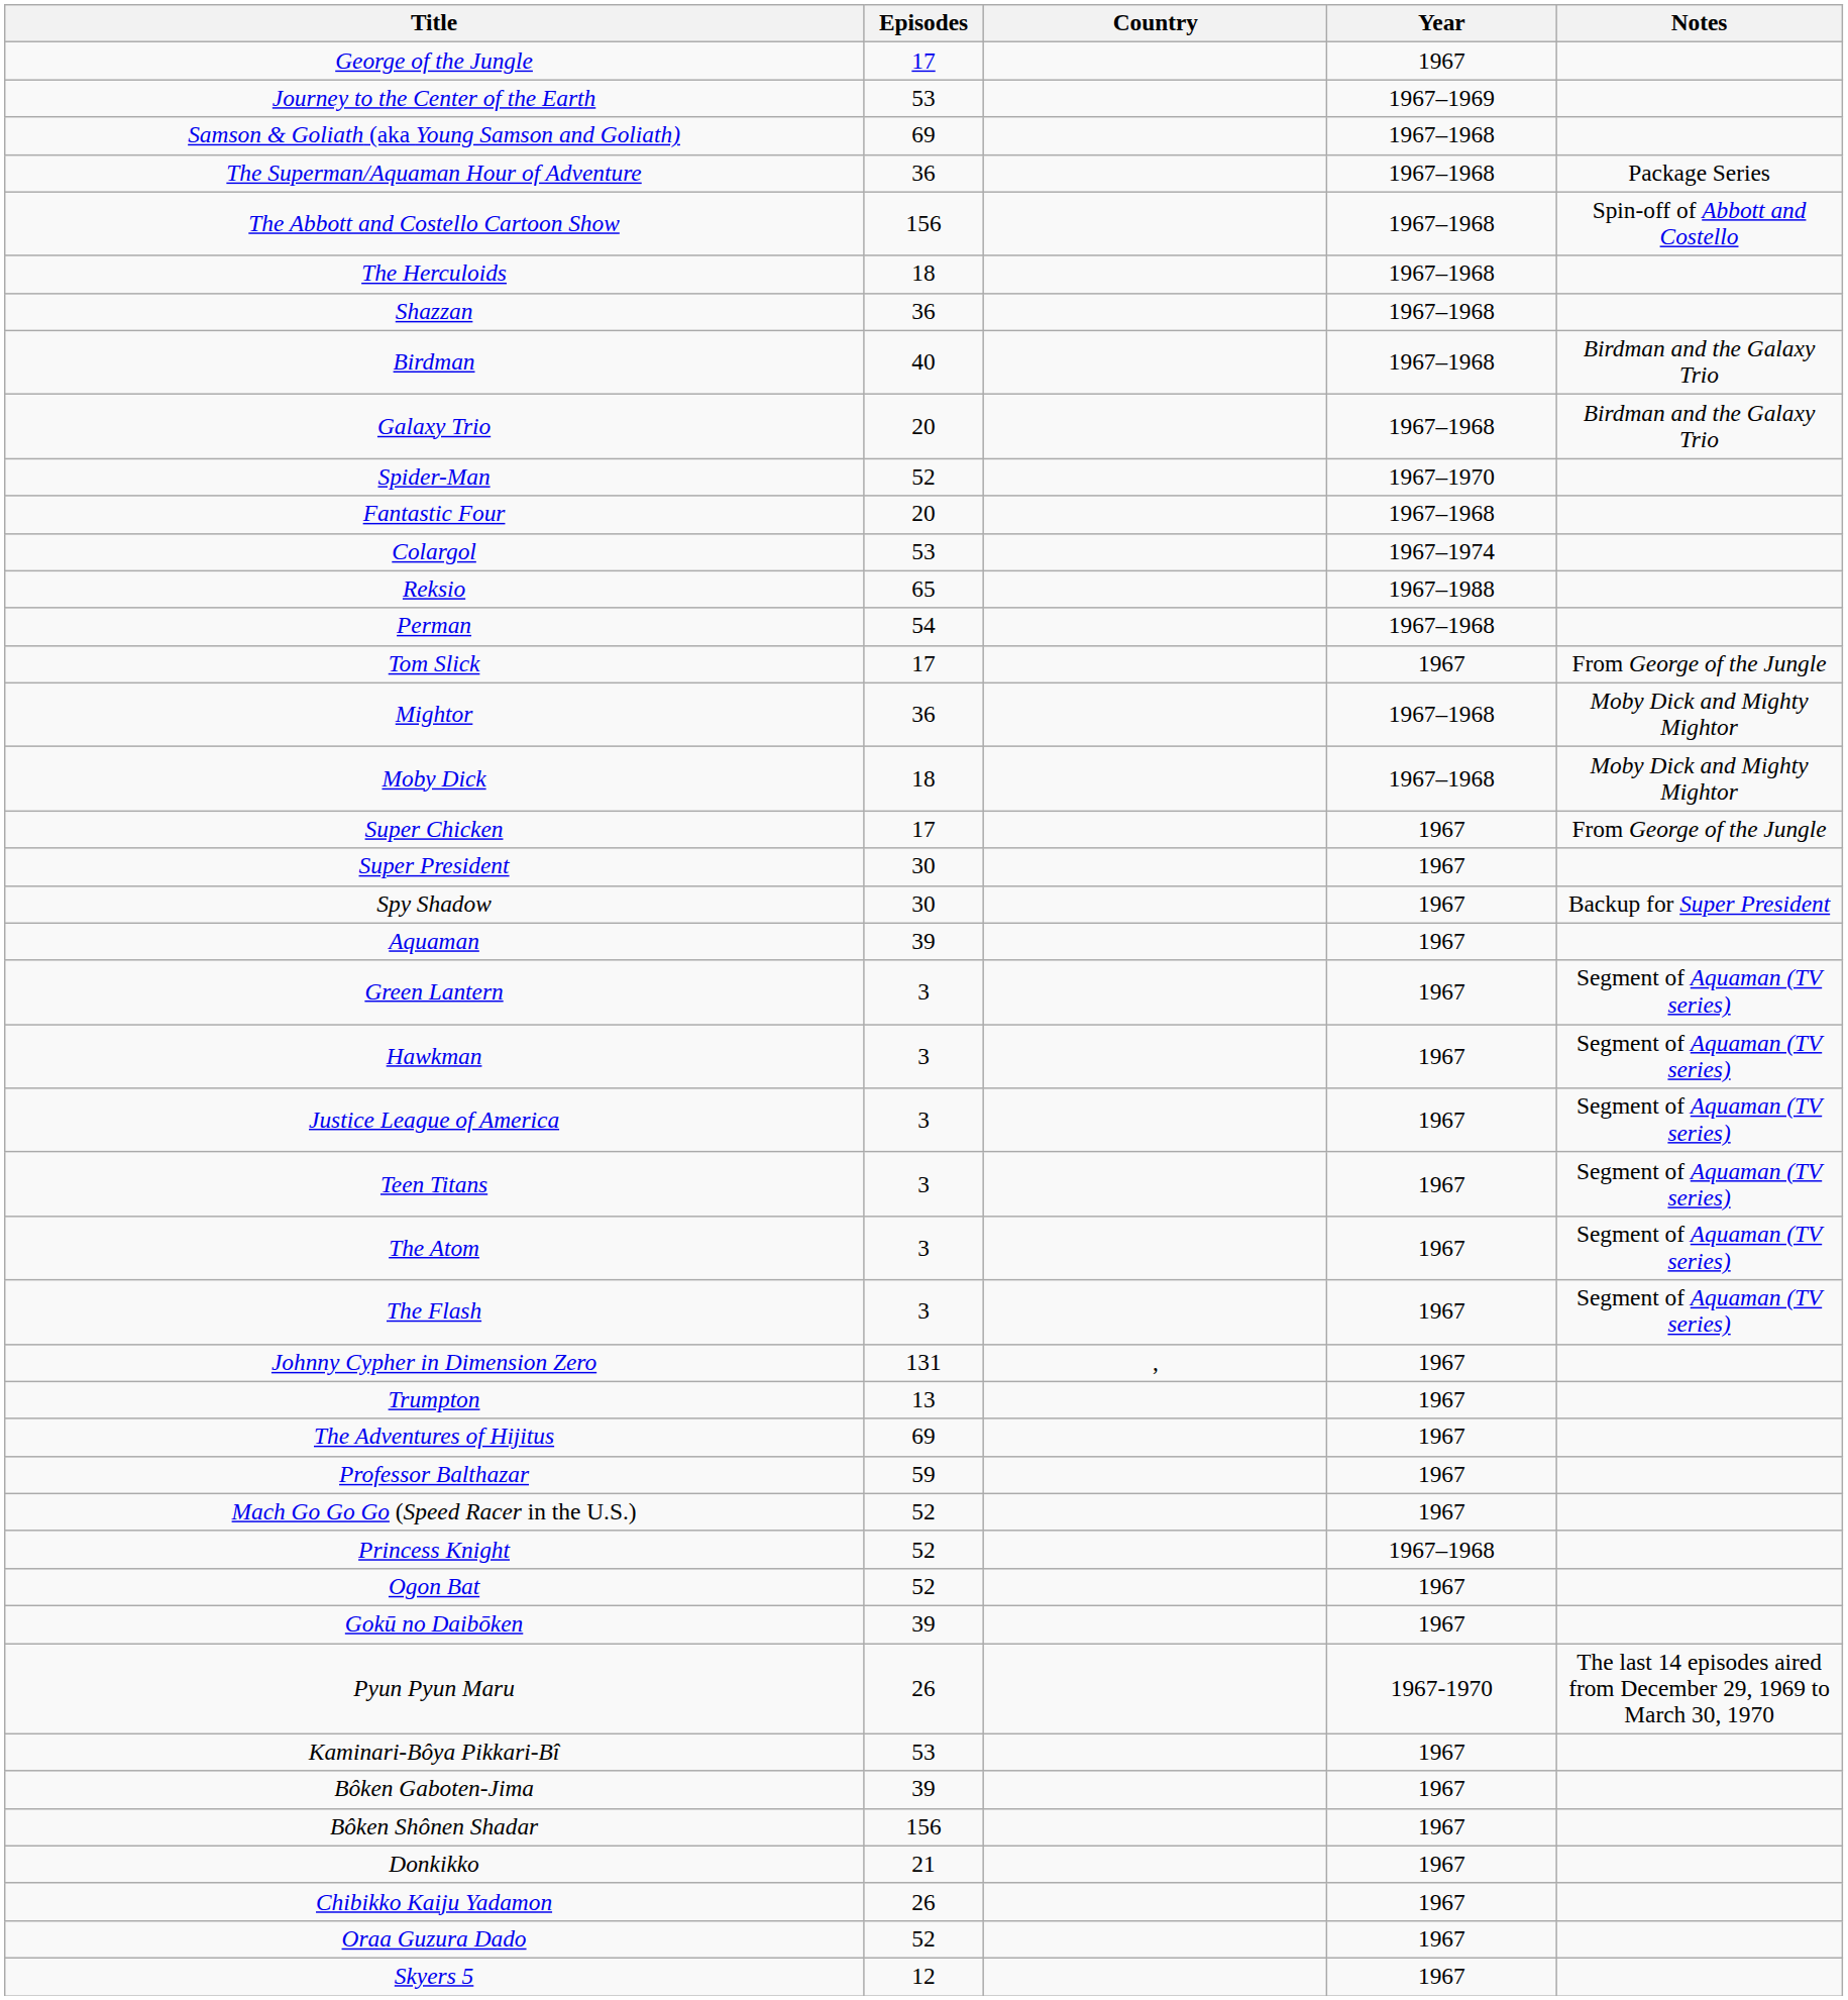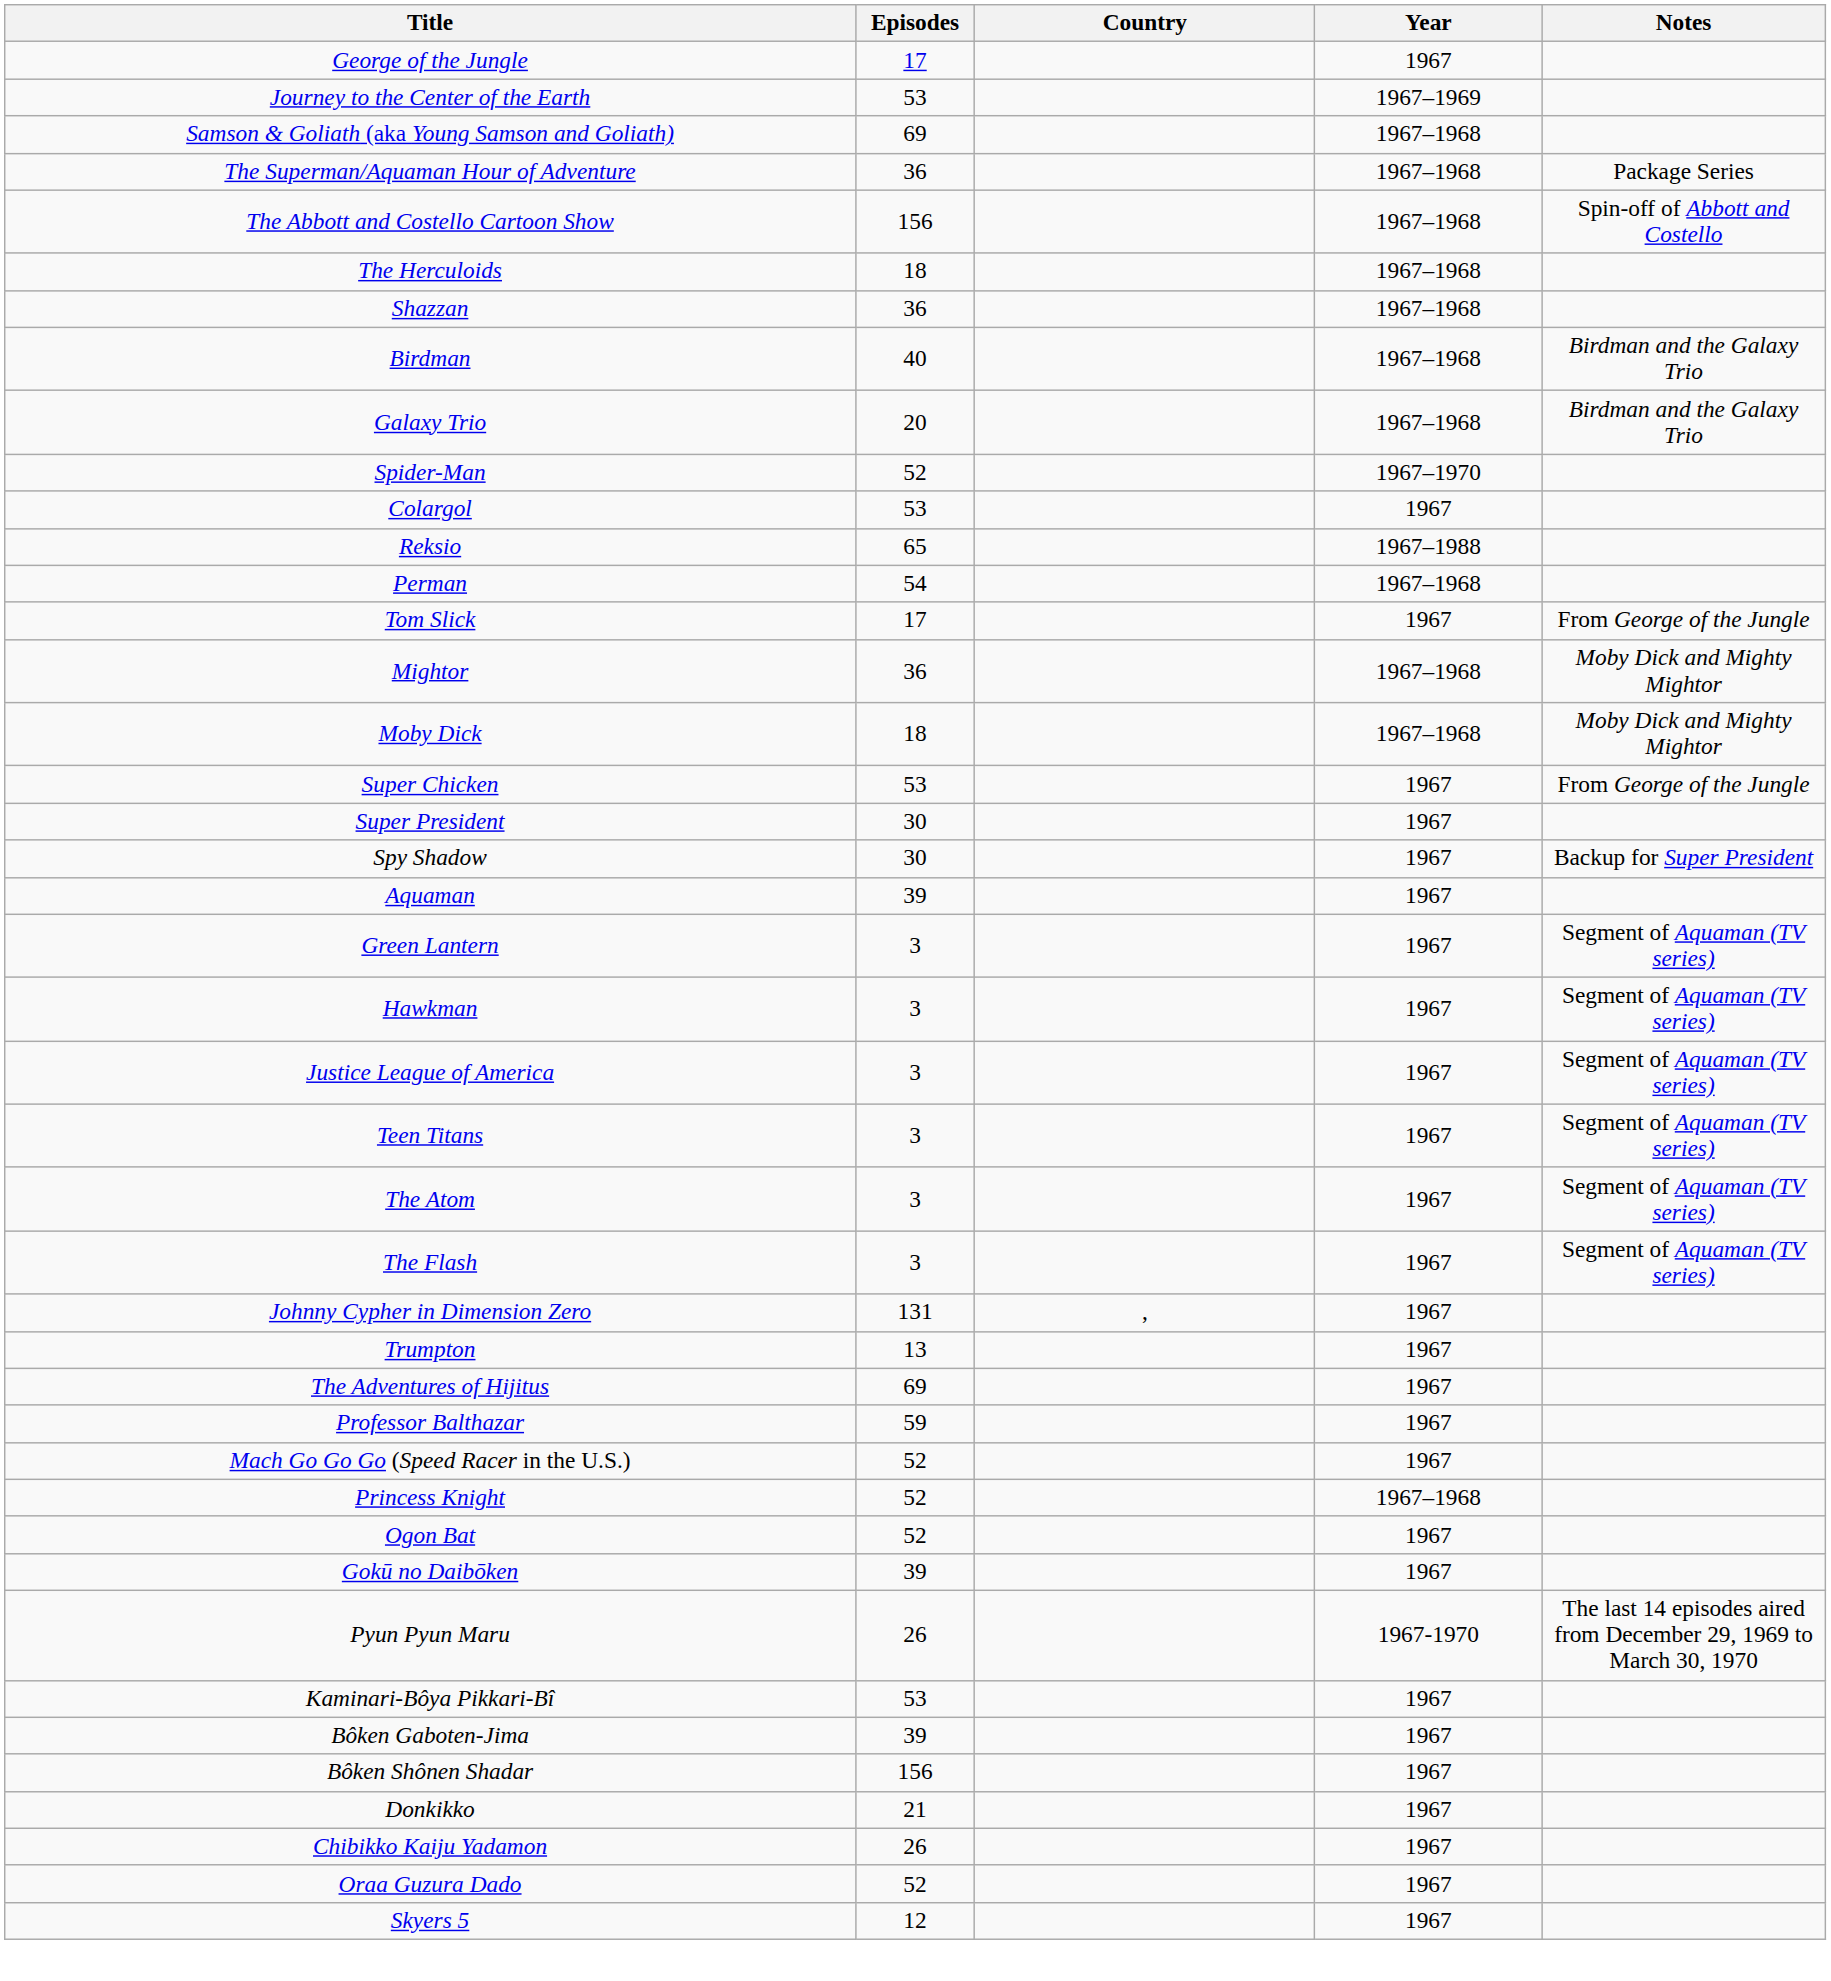- row: Fantastic Four | 20 | 1967–1968
Colargol | Year: 1967–1974 -> 1967
Super Chicken | Episodes: 17 -> 53
